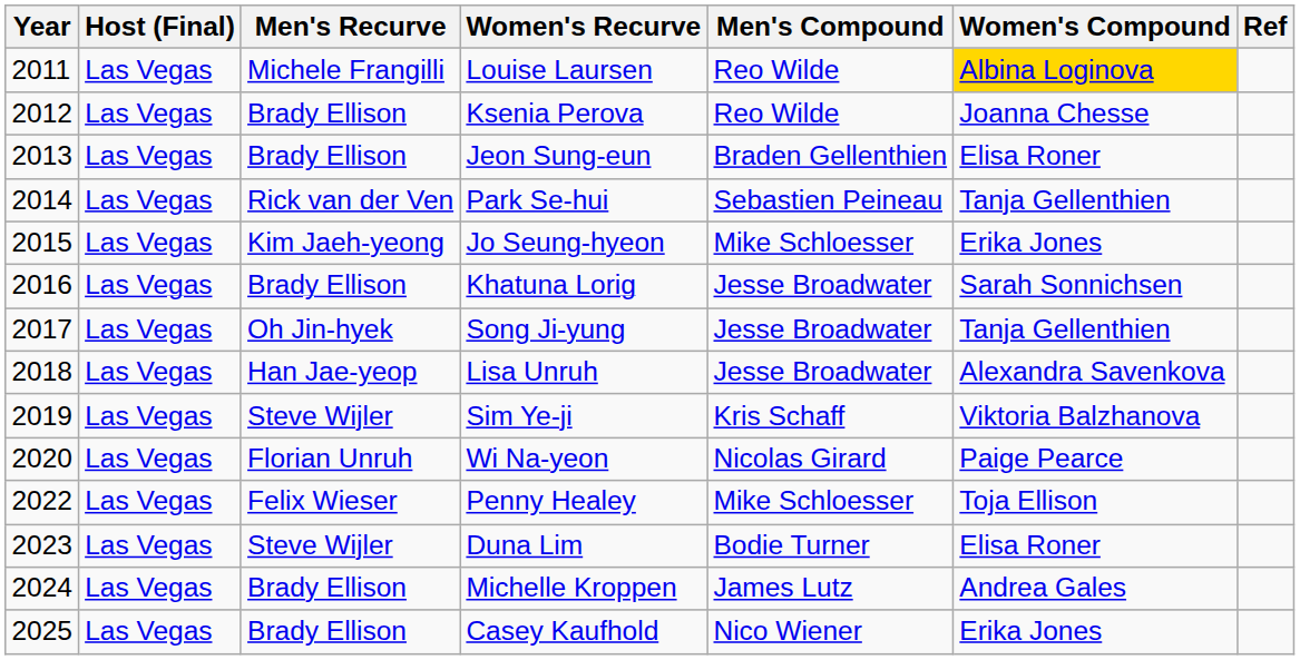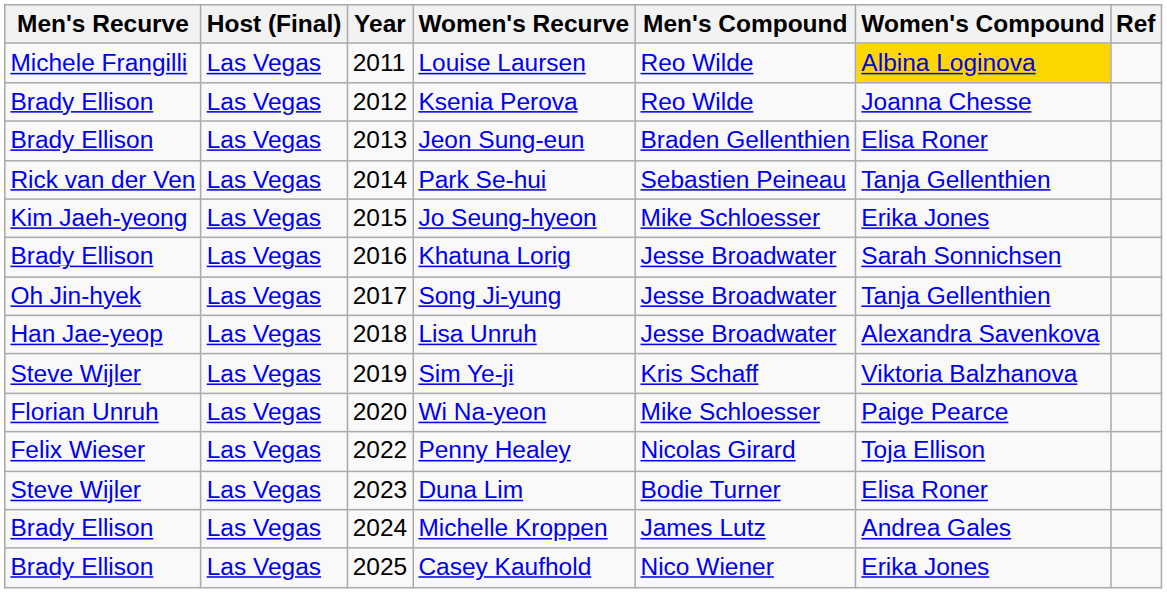columns swapped: Year <-> Men's Recurve
Wi Na-yeon | Men's Compound: Nicolas Girard -> Mike Schloesser
Penny Healey | Men's Compound: Mike Schloesser -> Nicolas Girard
